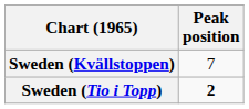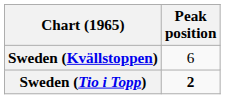Sweden (Kvällstoppen) | Peak position: 7 -> 6
